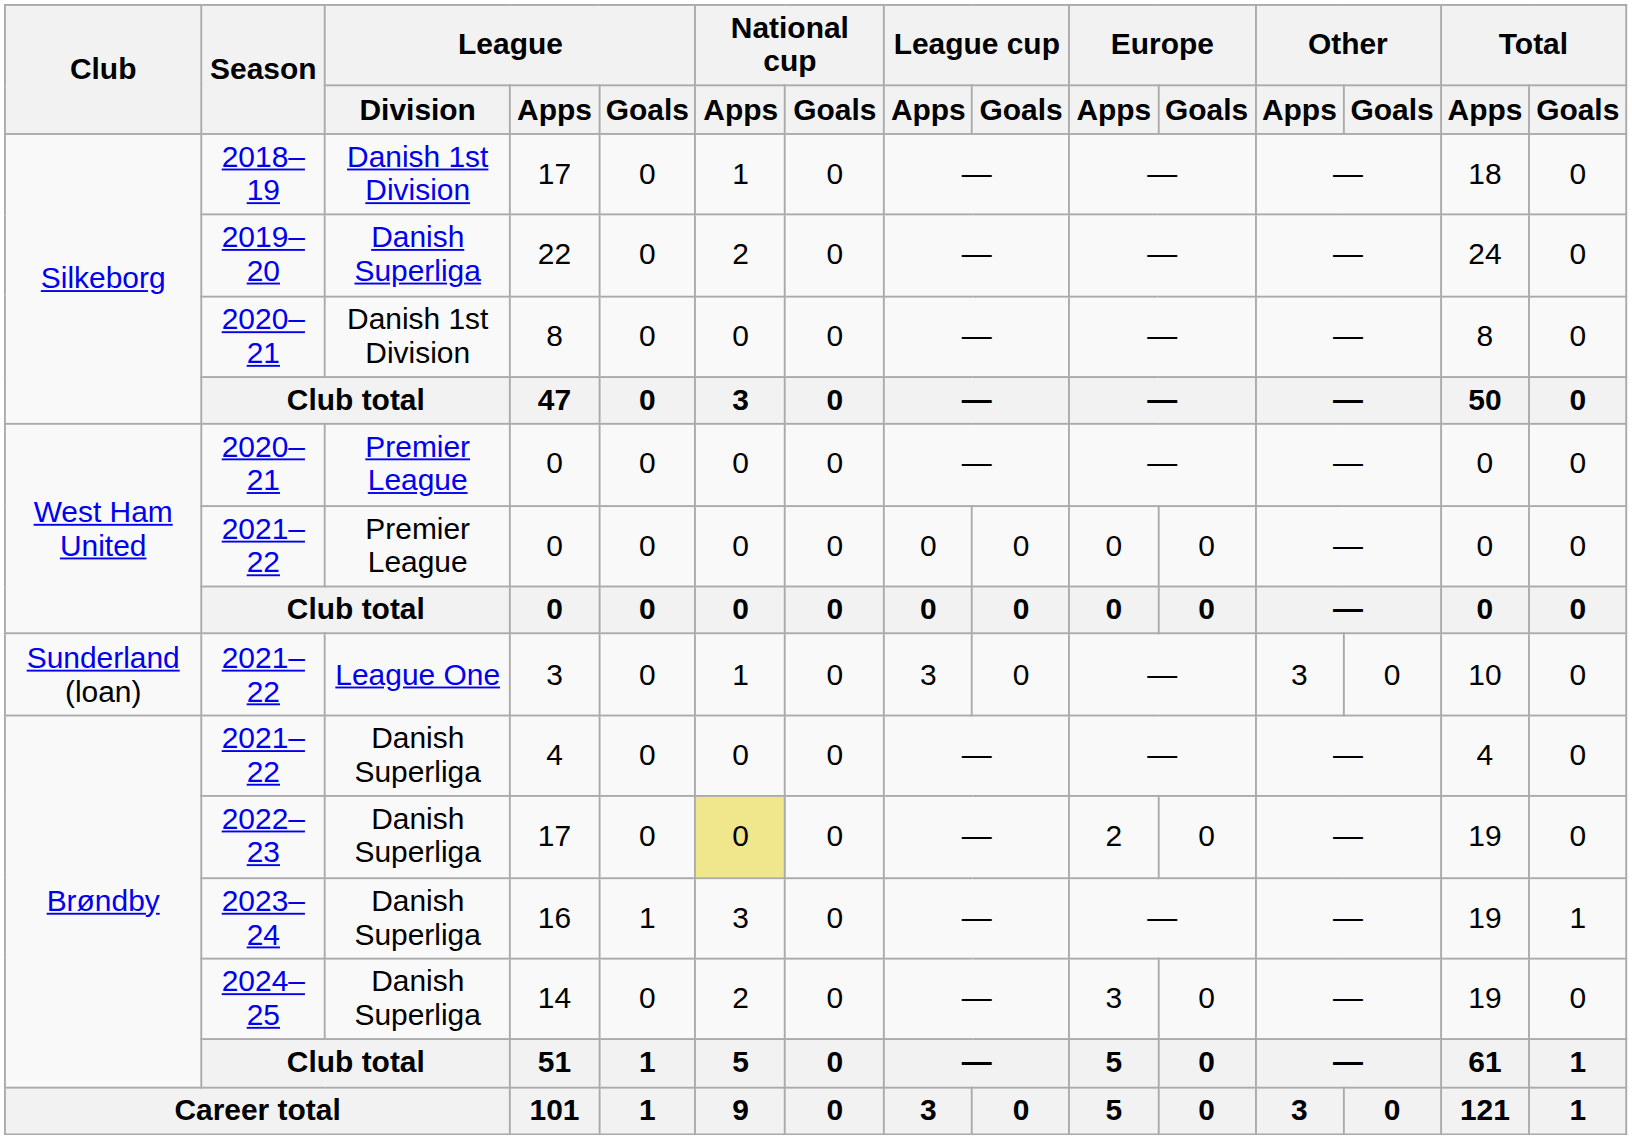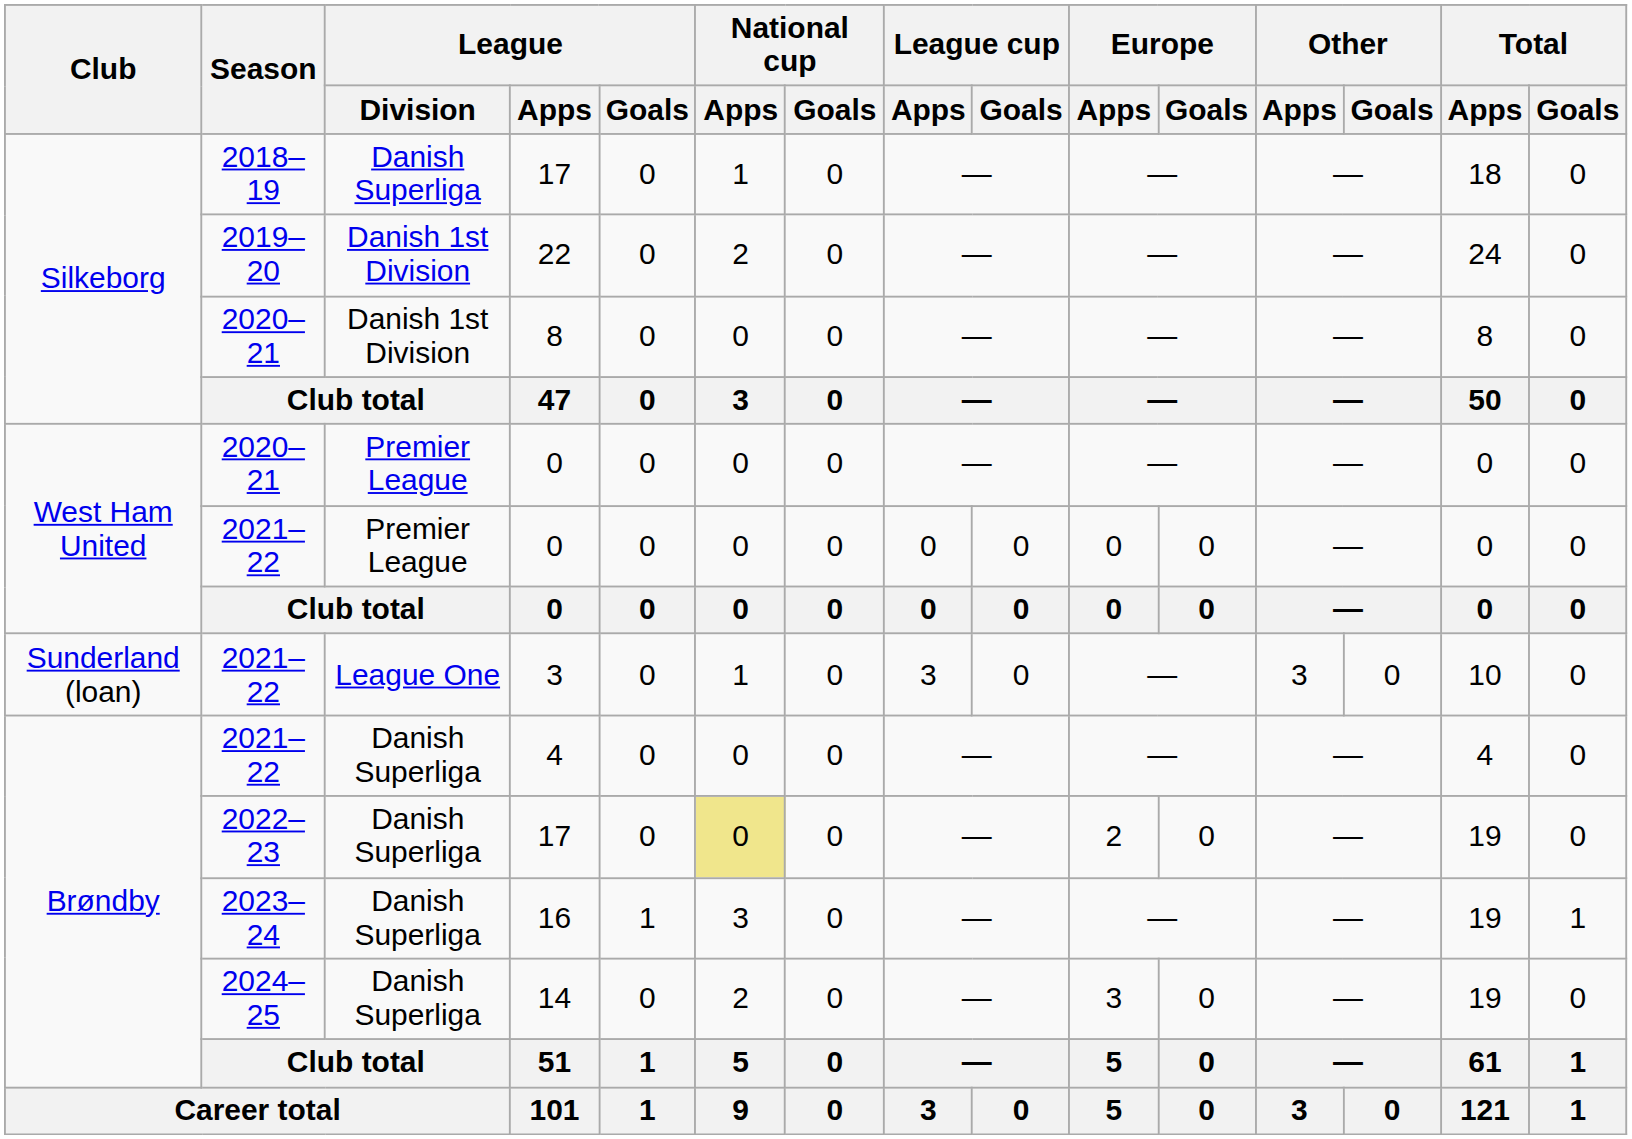2018–19 / 17 | League / Division: Danish 1st Division -> Danish Superliga
22 | League / Division: Danish Superliga -> Danish 1st Division
